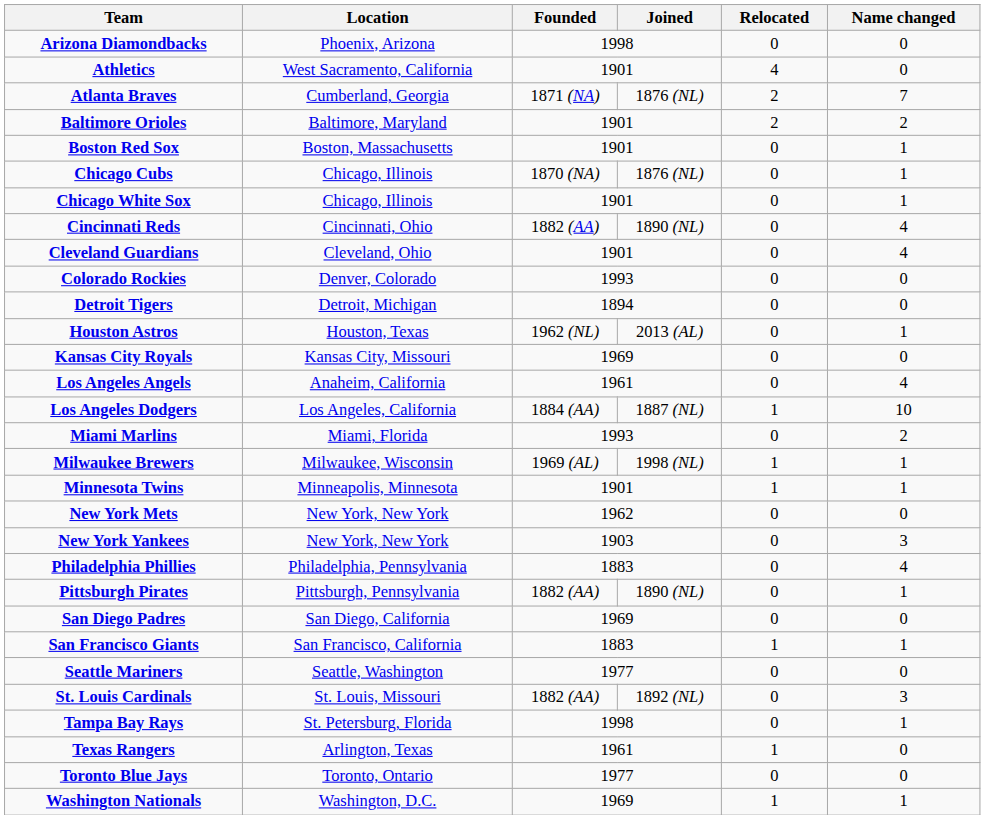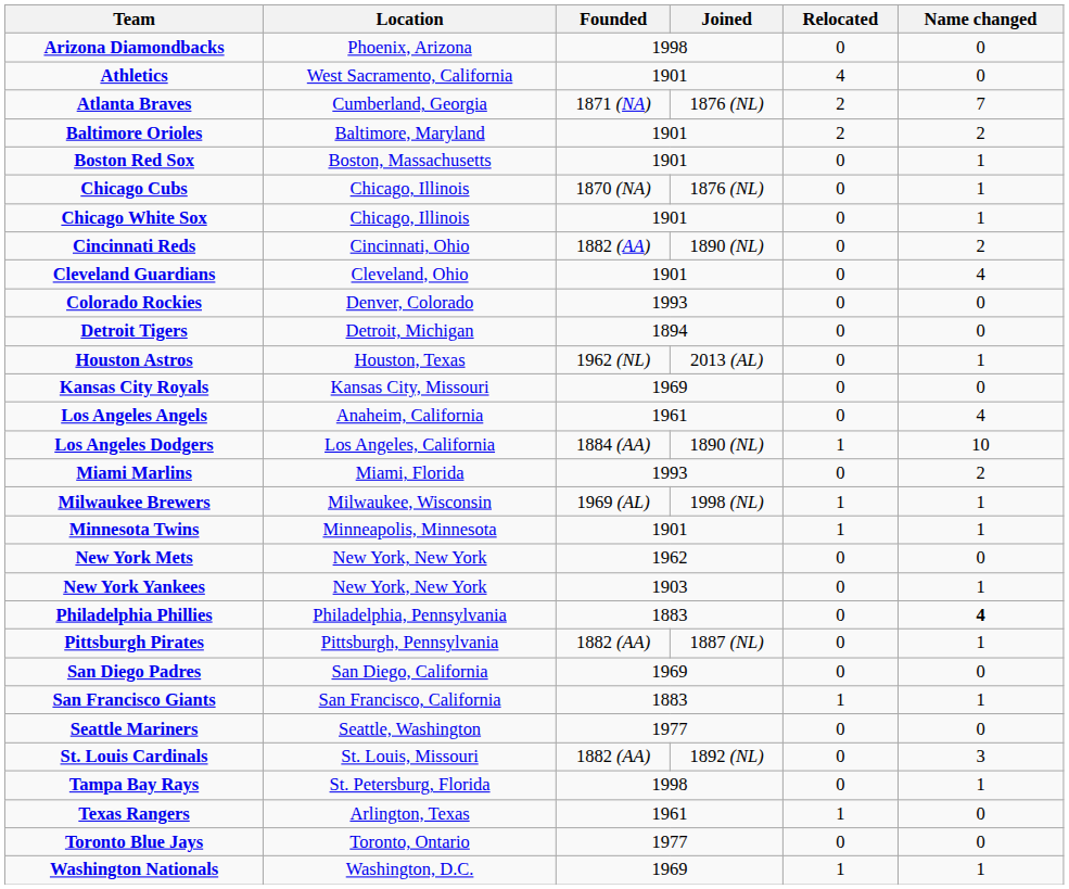Cincinnati Reds | Name changed: 4 -> 2
Los Angeles Dodgers | Joined: 1887 (NL) -> 1890 (NL)
New York Yankees | Name changed: 3 -> 1
Philadelphia Phillies | Name changed: normal -> bold
Pittsburgh Pirates | Joined: 1890 (NL) -> 1887 (NL)
